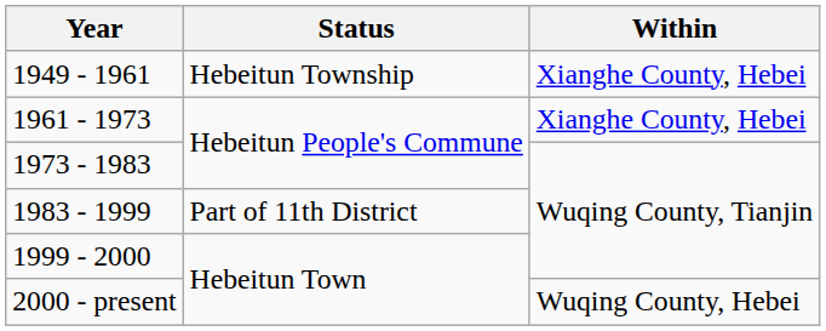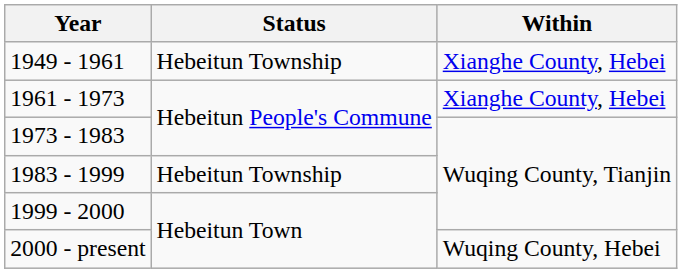1983 - 1999 | Status: Part of 11th District -> Hebeitun Township
